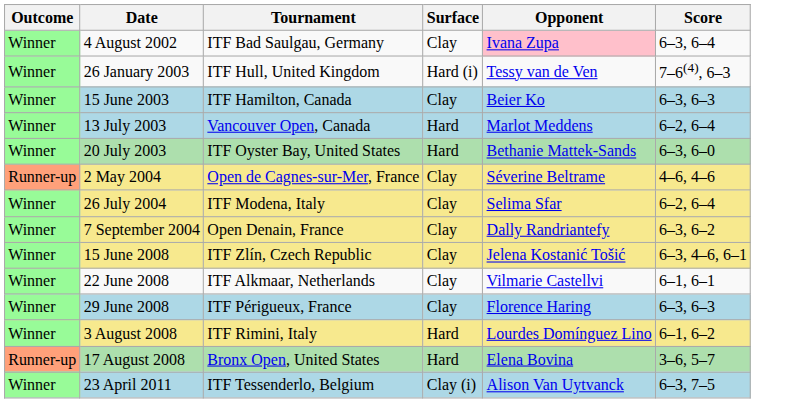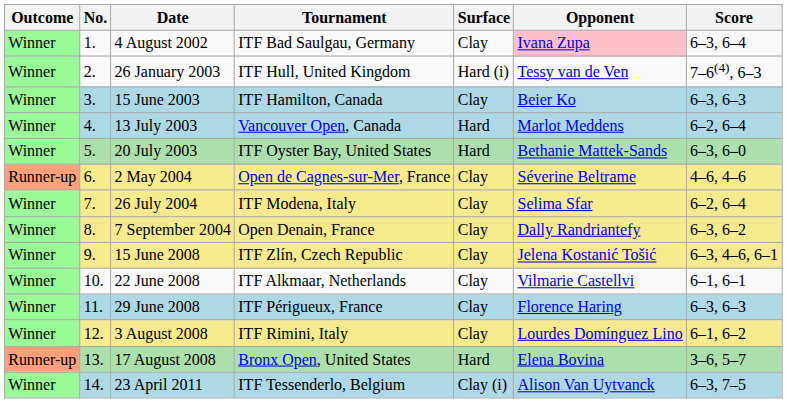+ column: No. | 1. | 2. | 3. | 4. | 5. | 6. | 7. | 8. | 9. | 10. | 11. | 12. | 13. | 14.
3 August 2008 | Surface: Hard -> Clay
